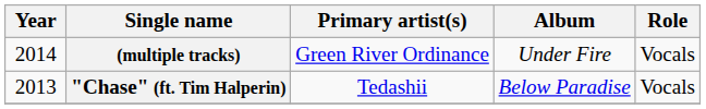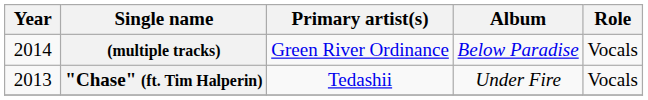(multiple tracks) | Album: Under Fire -> Below Paradise
"Chase" (ft. Tim Halperin) | Album: Below Paradise -> Under Fire
